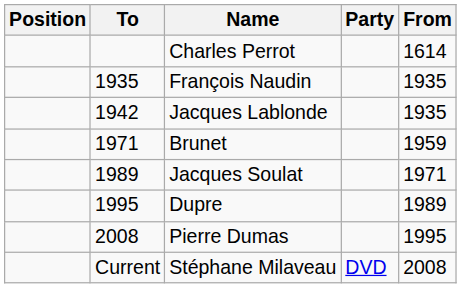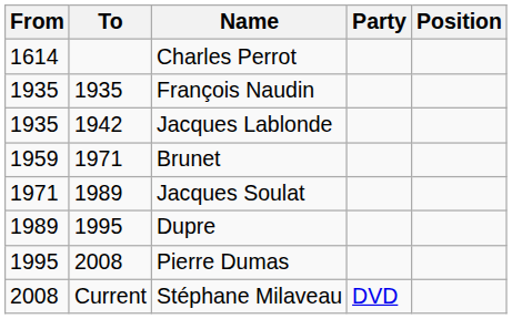columns swapped: From <-> Position
